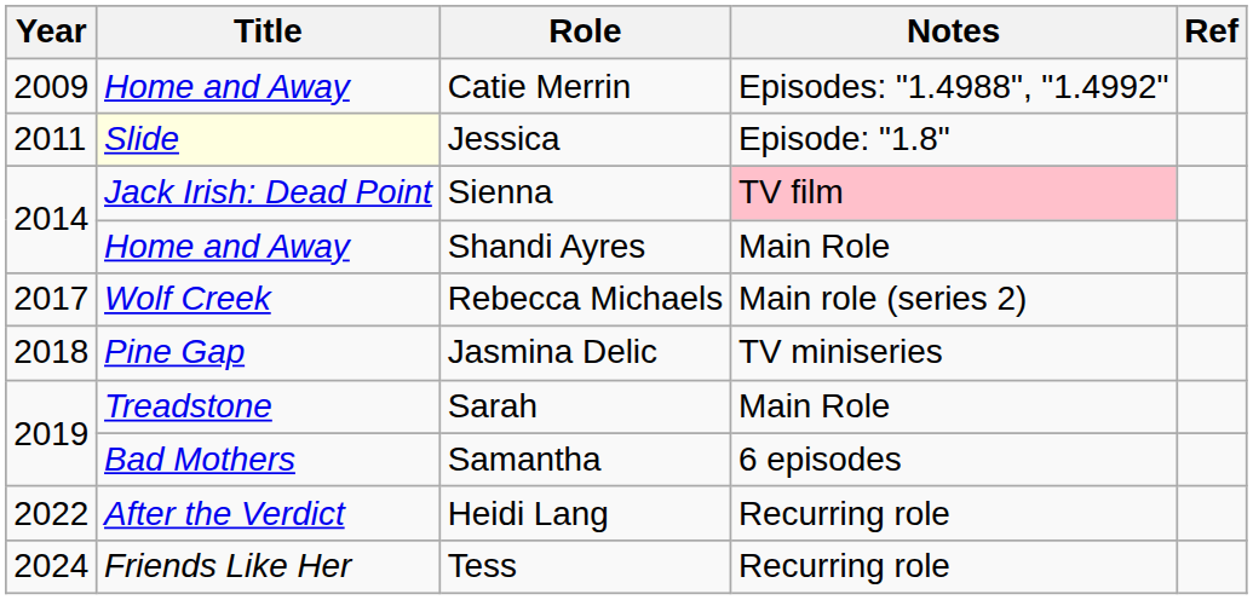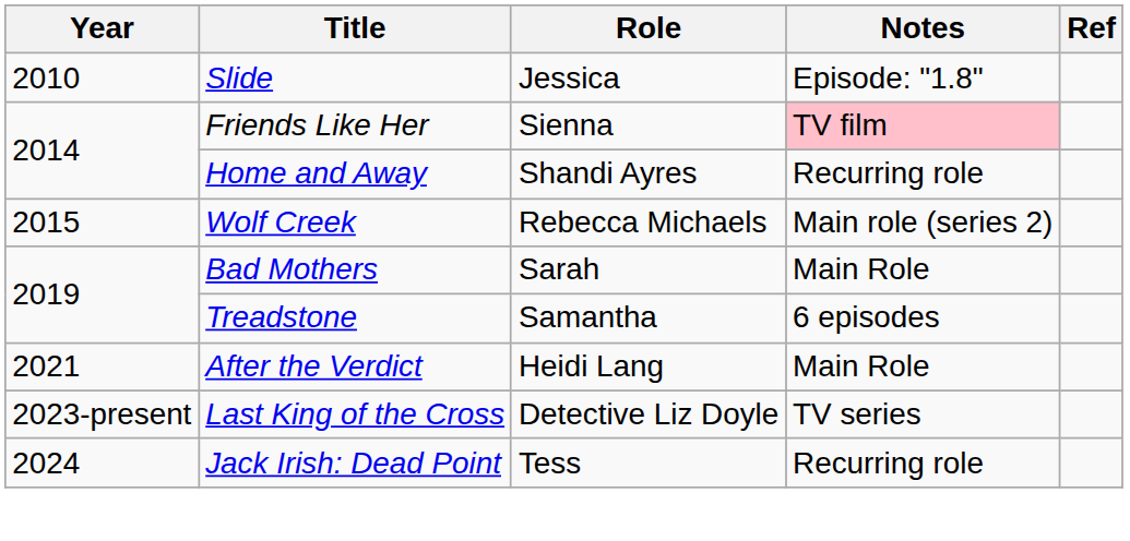- row: 2009 | Home and Away | Catie Merrin | Episodes: "1.4988", "1.4992"
Jessica | Year: 2011 -> 2010
Jessica | Title: lightyellow background -> no background
Sienna | Title: Jack Irish: Dead Point -> Friends Like Her
Shandi Ayres | Notes: Main Role -> Recurring role
Rebecca Michaels | Year: 2017 -> 2015
- row: 2018 | Pine Gap | Jasmina Delic | TV miniseries
Sarah | Title: Treadstone -> Bad Mothers
Samantha | Title: Bad Mothers -> Treadstone
Heidi Lang | Year: 2022 -> 2021
Heidi Lang | Notes: Recurring role -> Main Role
+ row: 2023-present | Last King of the Cross | Detective Liz Doyle | TV series
Tess | Title: Friends Like Her -> Jack Irish: Dead Point
